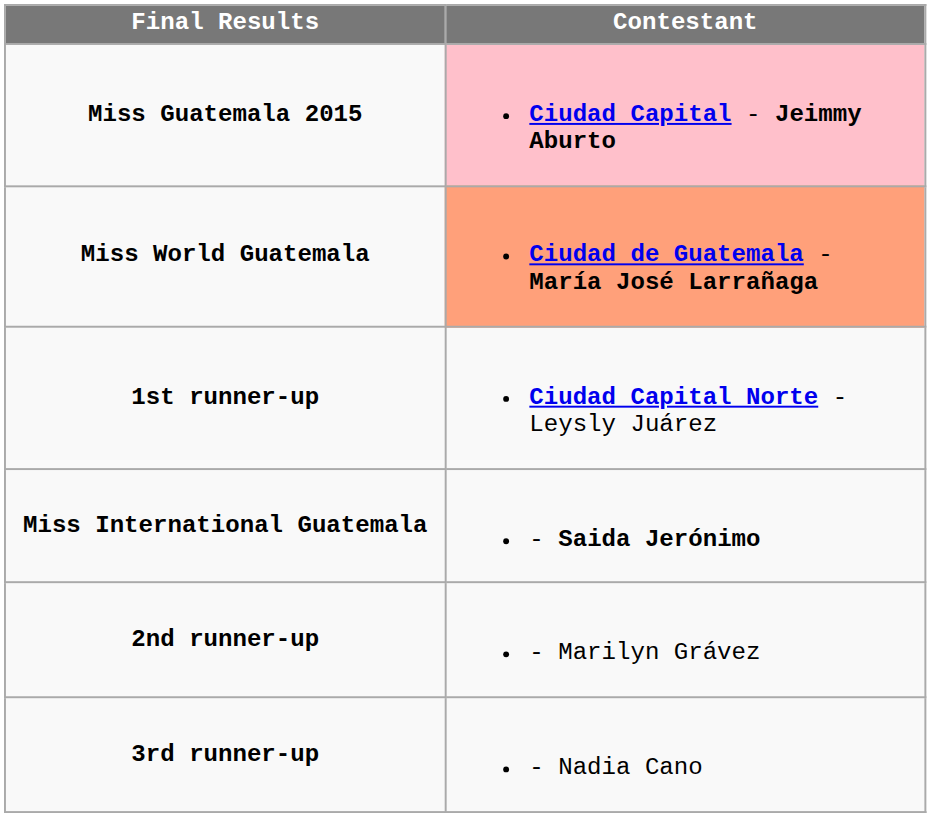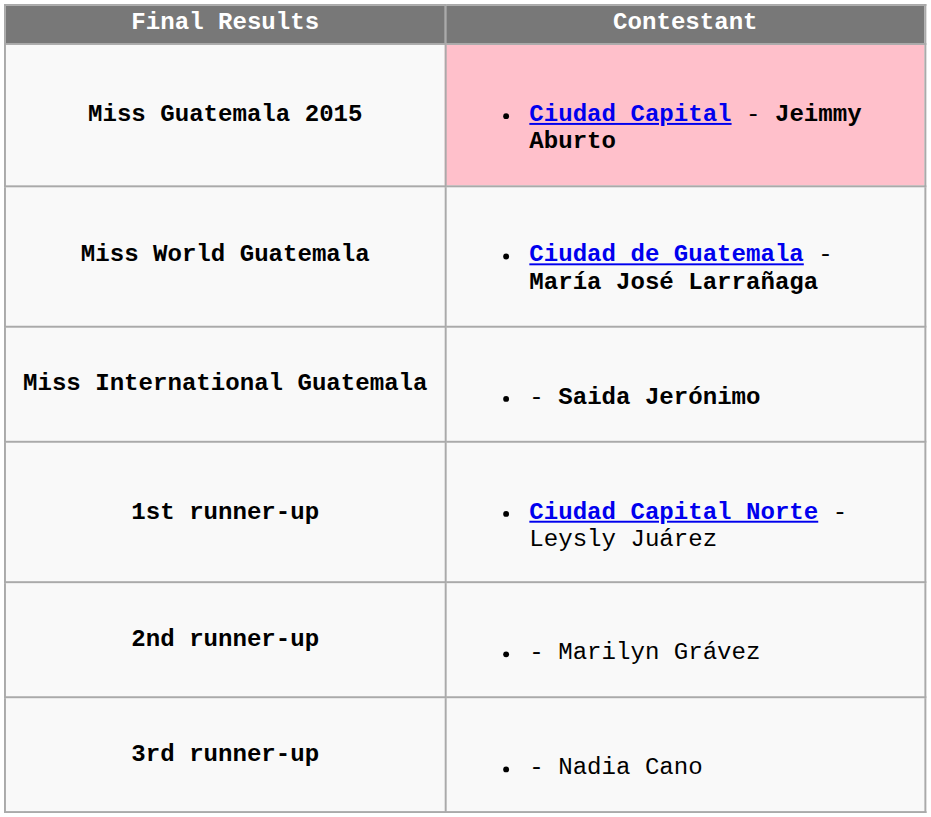Miss World Guatemala | Contestant: lightsalmon background -> no background
rows swapped: Miss International Guatemala <-> 1st runner-up
